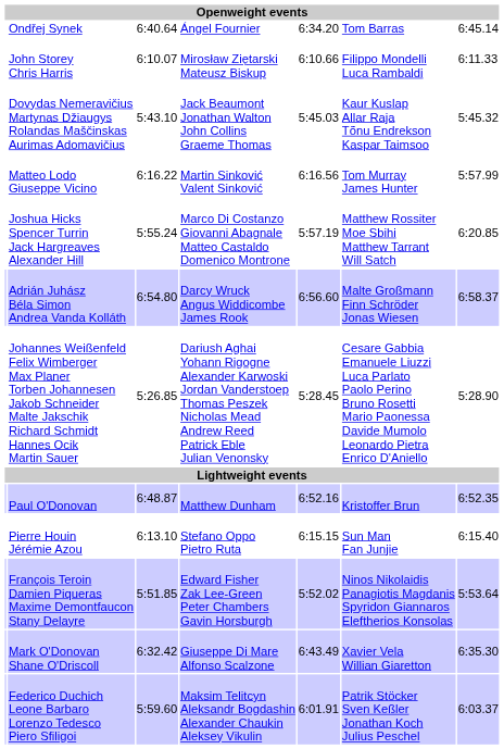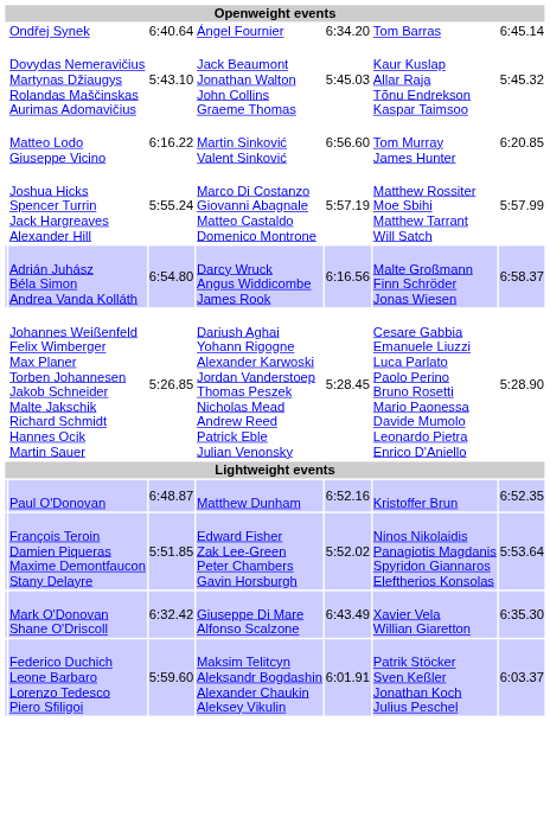- row: John Storey Chris Harris | 6:10.07 | Mirosław Ziętarski Mateusz Biskup | 6:10.66 | Filippo Mondelli Luca Rambaldi | 6:11.33
Matteo Lodo Giuseppe Vicino | column 5: 6:16.56 -> 6:56.60
Matteo Lodo Giuseppe Vicino | column 7: 5:57.99 -> 6:20.85
Joshua Hicks Spencer Turrin Jack Hargreaves Alexander Hill | column 7: 6:20.85 -> 5:57.99
Adrián Juhász Béla Simon Andrea Vanda Kolláth | column 5: 6:56.60 -> 6:16.56
- row: Pierre Houin Jérémie Azou | 6:13.10 | Stefano Oppo Pietro Ruta | 6:15.15 | Sun Man Fan Junjie | 6:15.40
